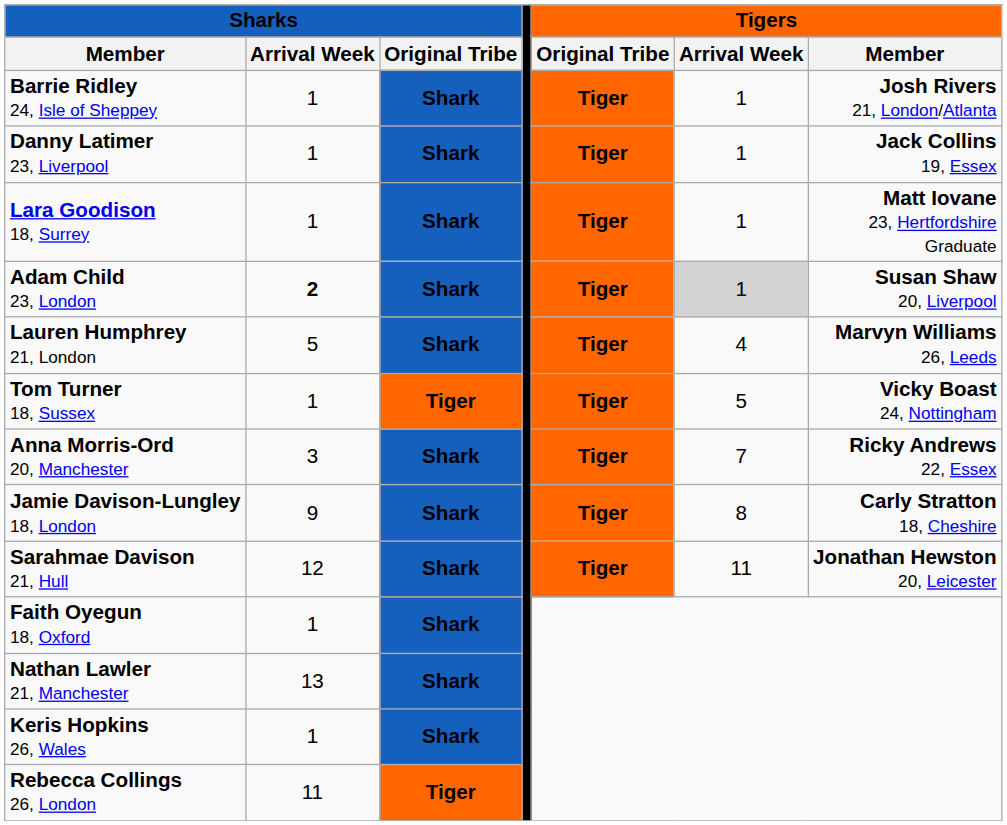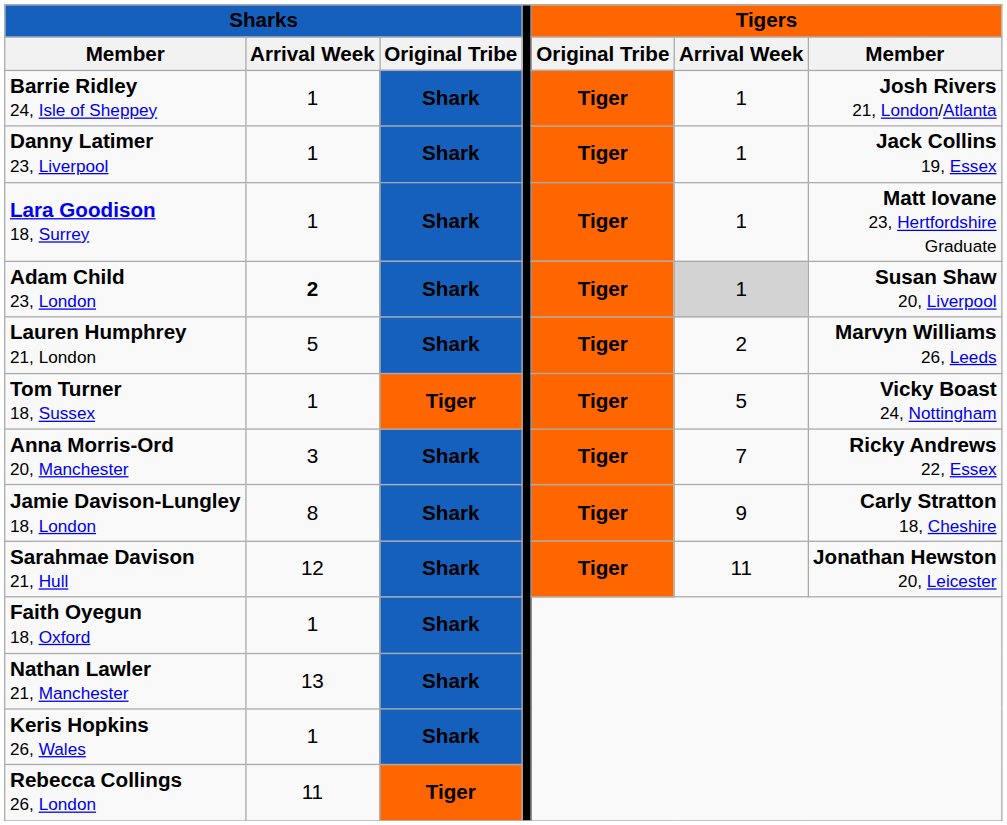Lauren Humphrey 21, London | column 6: 4 -> 2
Jamie Davison-Lungley 18, London | column 2: 9 -> 8
Jamie Davison-Lungley 18, London | column 6: 8 -> 9
